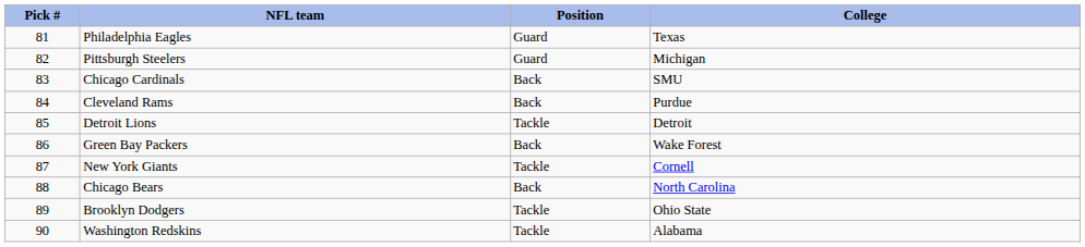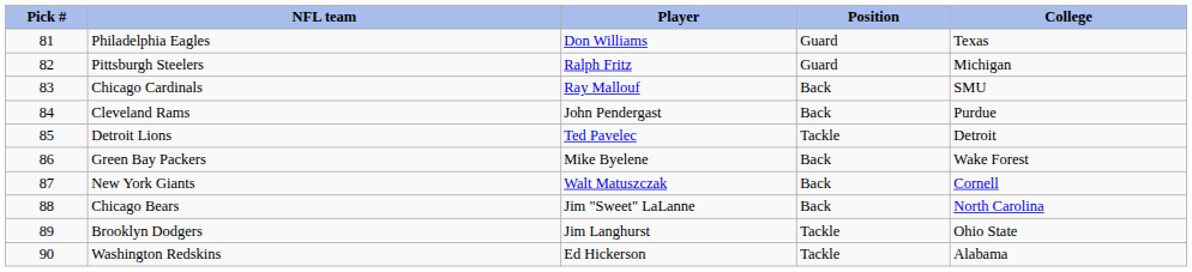+ column: Player | Don Williams | Ralph Fritz | Ray Mallouf | John Pendergast | Ted Pavelec | Mike Byelene | Walt Matuszczak | Jim "Sweet" LaLanne | Jim Langhurst | Ed Hickerson
New York Giants | Position: Tackle -> Back
